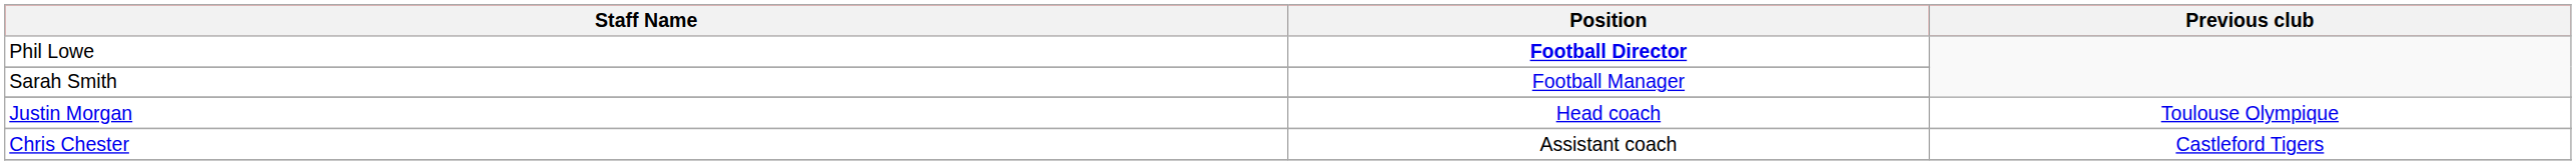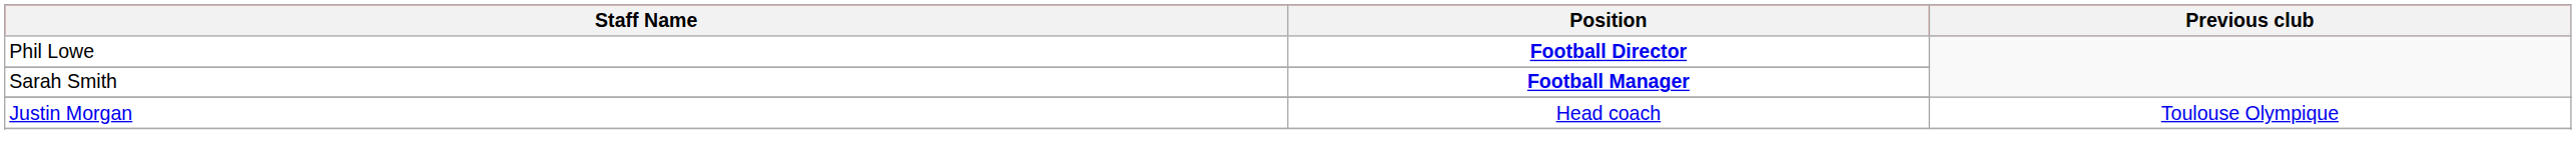Sarah Smith | Position: normal -> bold
- row: Chris Chester | Assistant coach | Castleford Tigers
